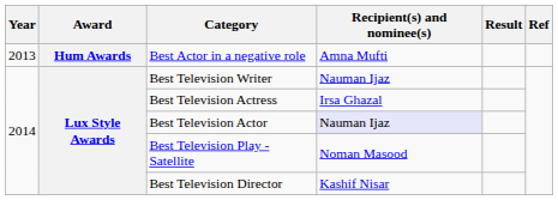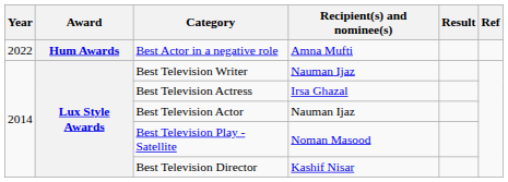Best Actor in a negative role | Year: 2013 -> 2022
Best Television Actor | Recipient(s) and nominee(s): lavender background -> no background
